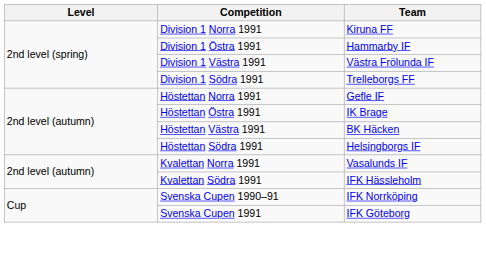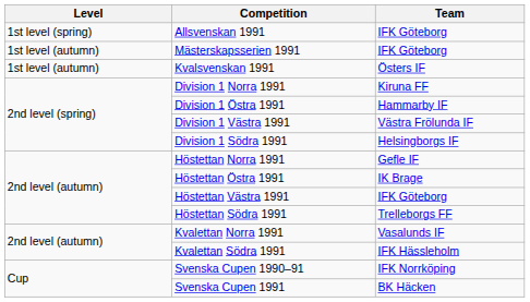+ row: 1st level (spring) | Allsvenskan 1991 | IFK Göteborg
+ row: 1st level (autumn) | Mästerskapsserien 1991 | IFK Göteborg
+ row: 1st level (autumn) | Kvalsvenskan 1991 | Östers IF
Division 1 Södra 1991 | Team: Trelleborgs FF -> Helsingborgs IF
Höstettan Västra 1991 | Team: BK Häcken -> IFK Göteborg
Höstettan Södra 1991 | Team: Helsingborgs IF -> Trelleborgs FF
Svenska Cupen 1991 | Team: IFK Göteborg -> BK Häcken
